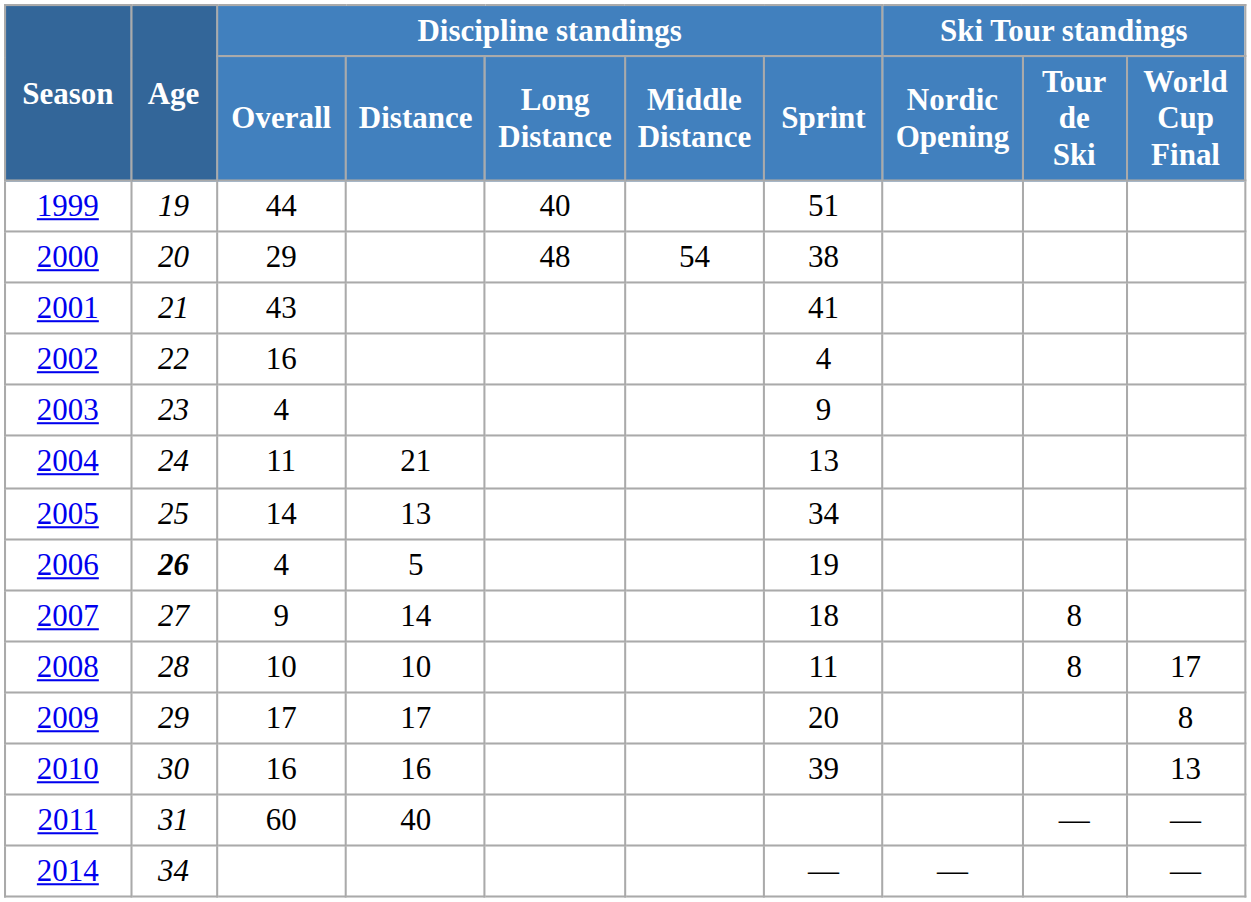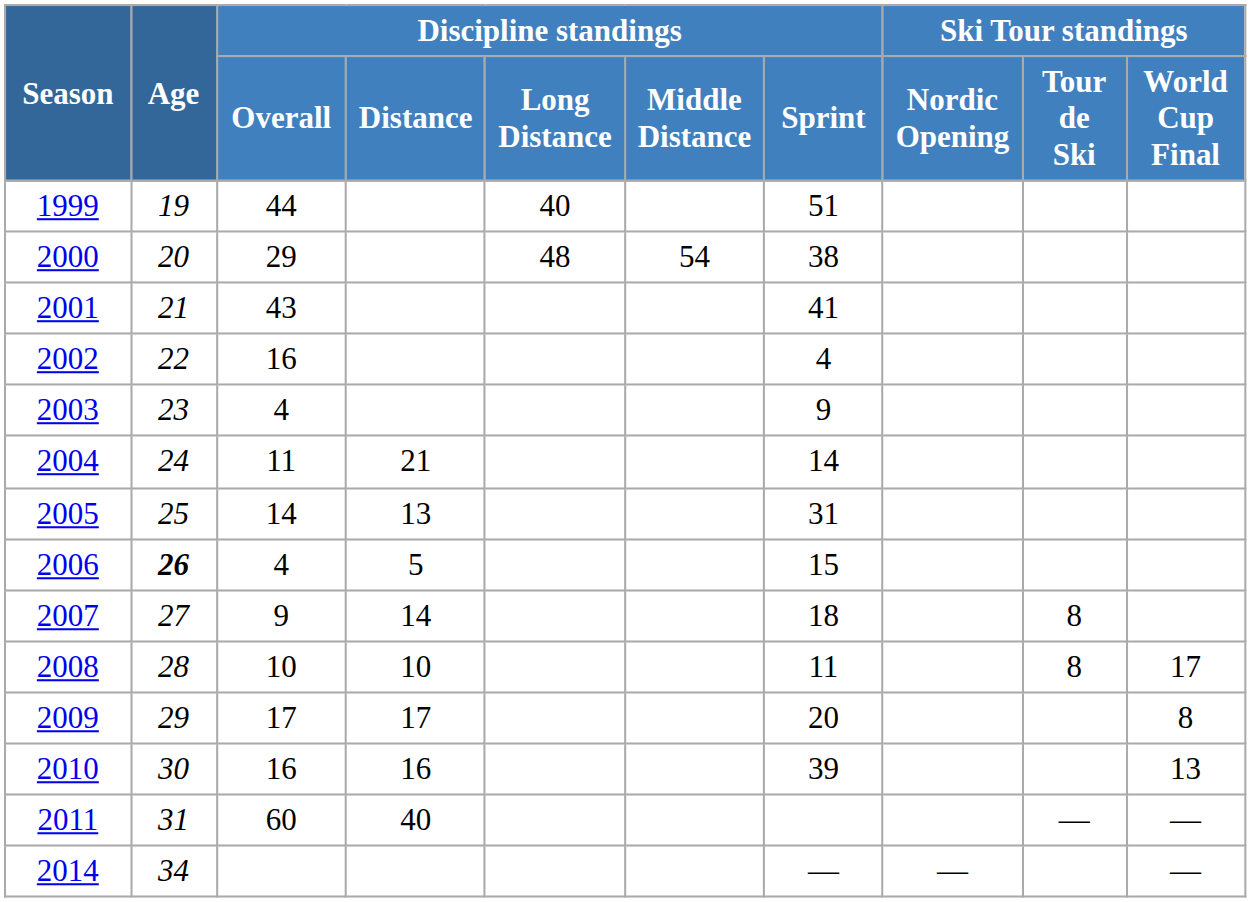2004 | Discipline standings / Sprint: 13 -> 14
2005 | Discipline standings / Sprint: 34 -> 31
2006 | Discipline standings / Sprint: 19 -> 15
